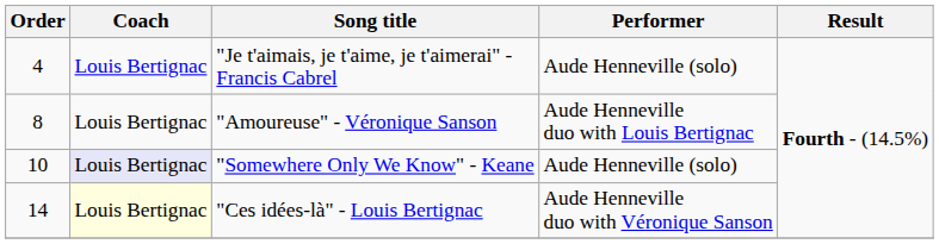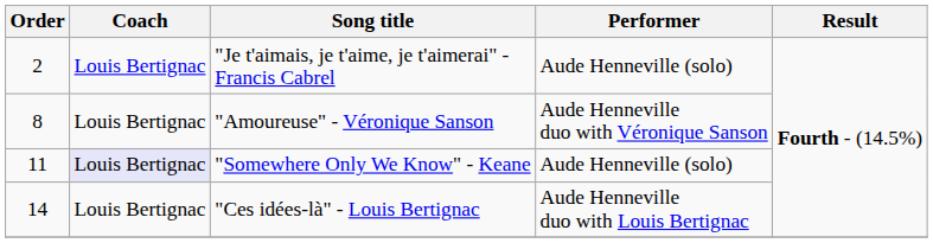"Je t'aimais, je t'aime, je t'aimerai" - Francis Cabrel | Order: 4 -> 2
"Amoureuse" - Véronique Sanson | Performer: Aude Henneville duo with Louis Bertignac -> Aude Henneville duo with Véronique Sanson
"Somewhere Only We Know" - Keane | Order: 10 -> 11
"Ces idées-là" - Louis Bertignac | Coach: lightyellow background -> no background
"Ces idées-là" - Louis Bertignac | Performer: Aude Henneville duo with Véronique Sanson -> Aude Henneville duo with Louis Bertignac
